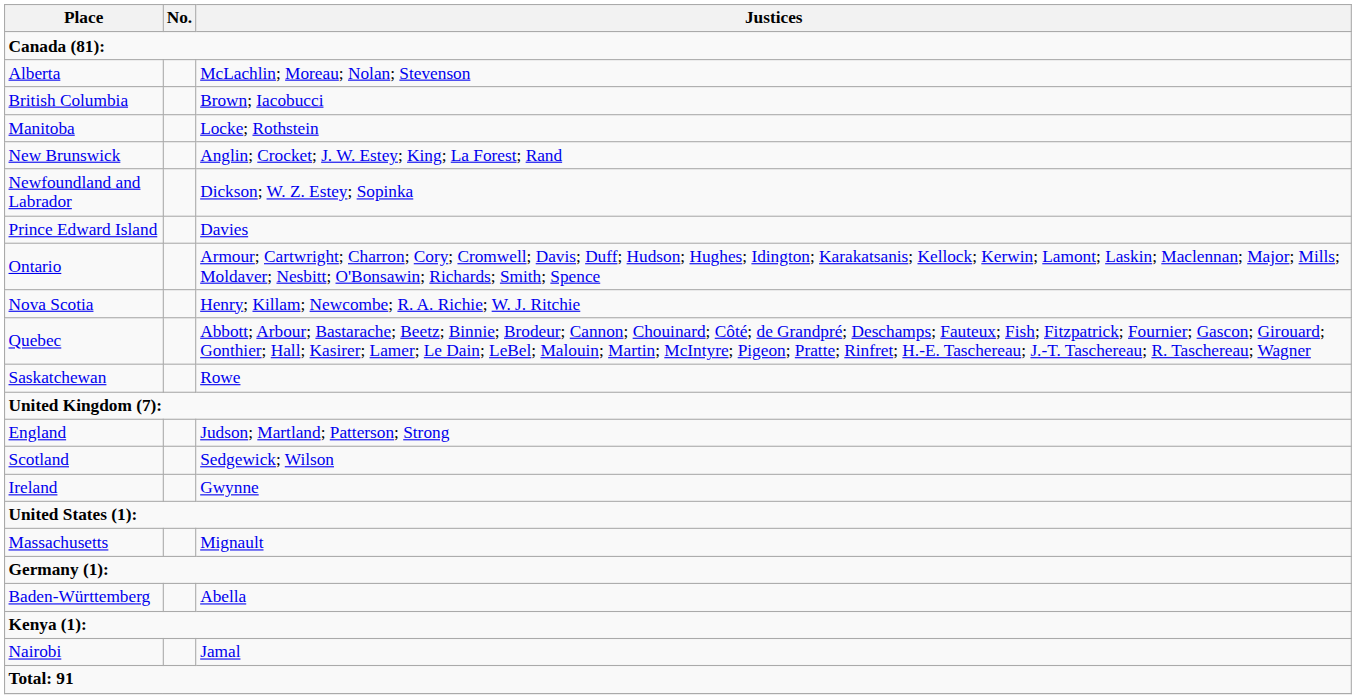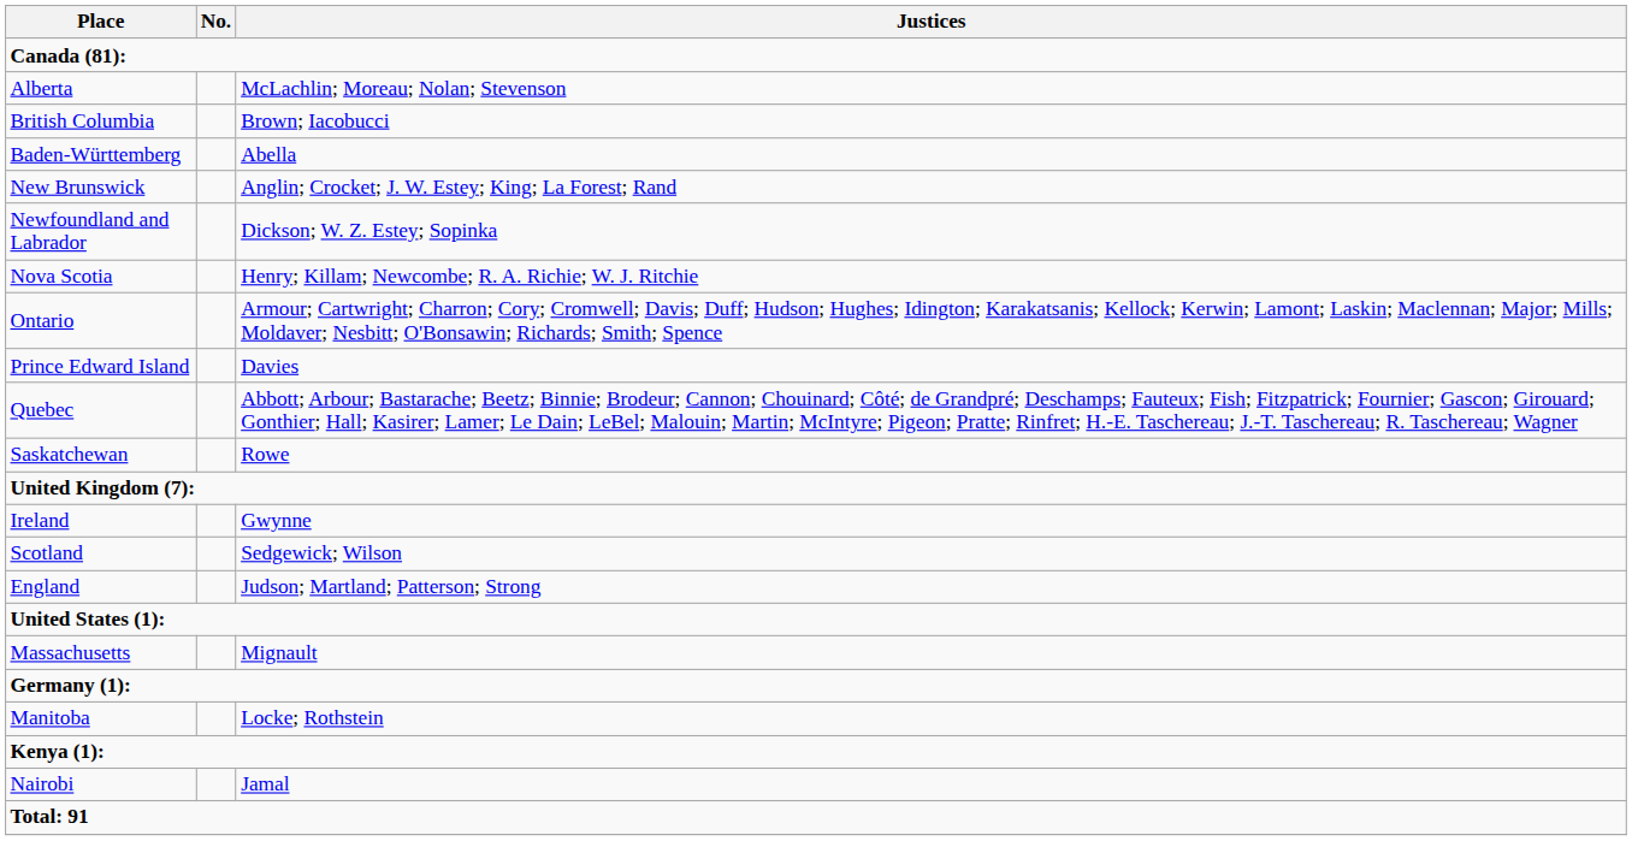rows swapped: Manitoba <-> Baden-Württemberg
rows swapped: Nova Scotia <-> Prince Edward Island
rows swapped: England <-> Ireland
